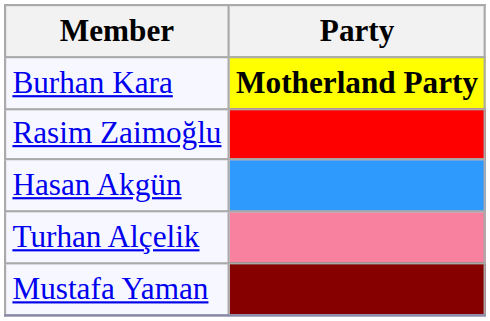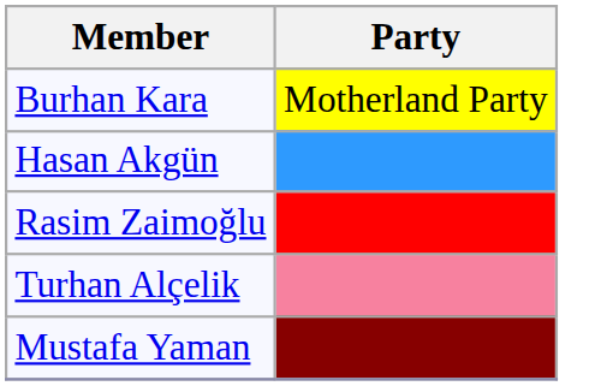Burhan Kara | Party: bold -> normal
rows swapped: Hasan Akgün <-> Rasim Zaimoğlu
